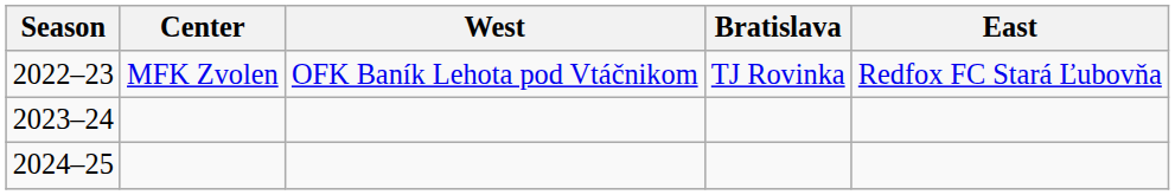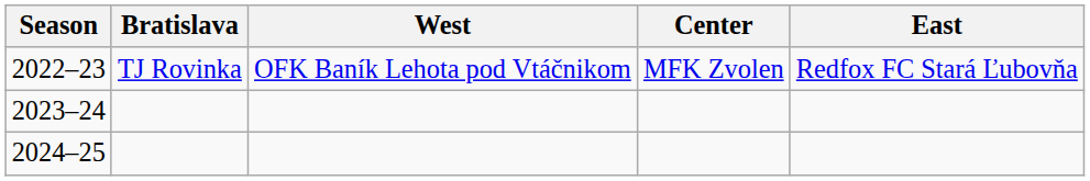columns swapped: Bratislava <-> Center
